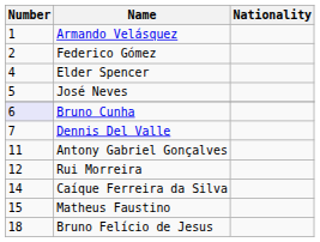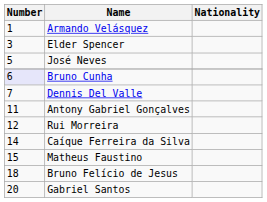- row: 2 | Federico Gómez
Elder Spencer | Number: 4 -> 3
+ row: 20 | Gabriel Santos
